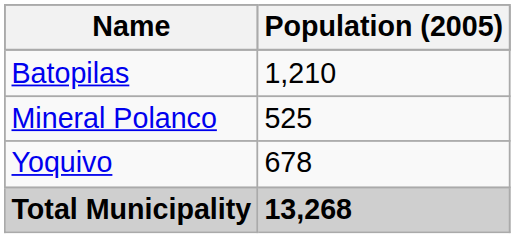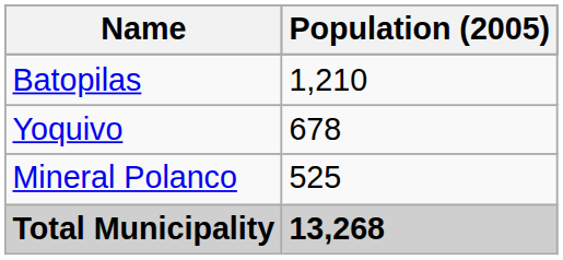rows swapped: Yoquivo <-> Mineral Polanco
